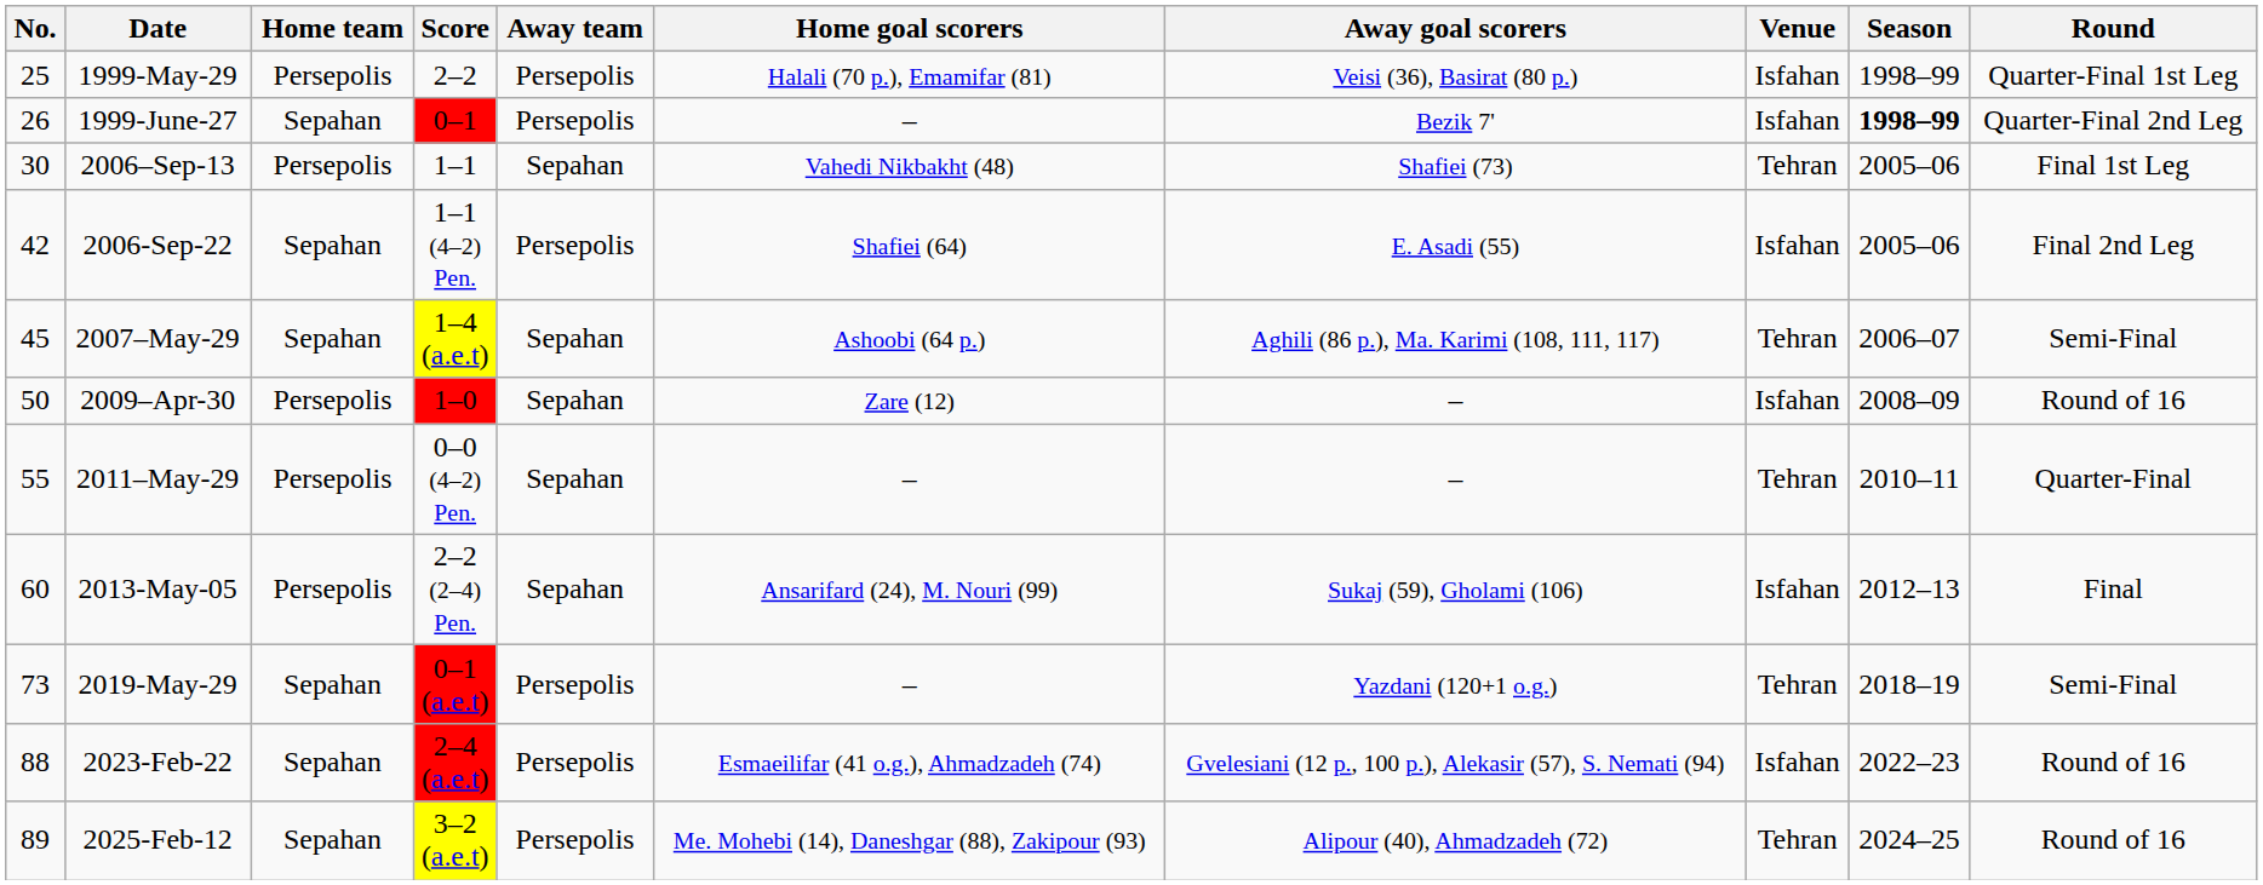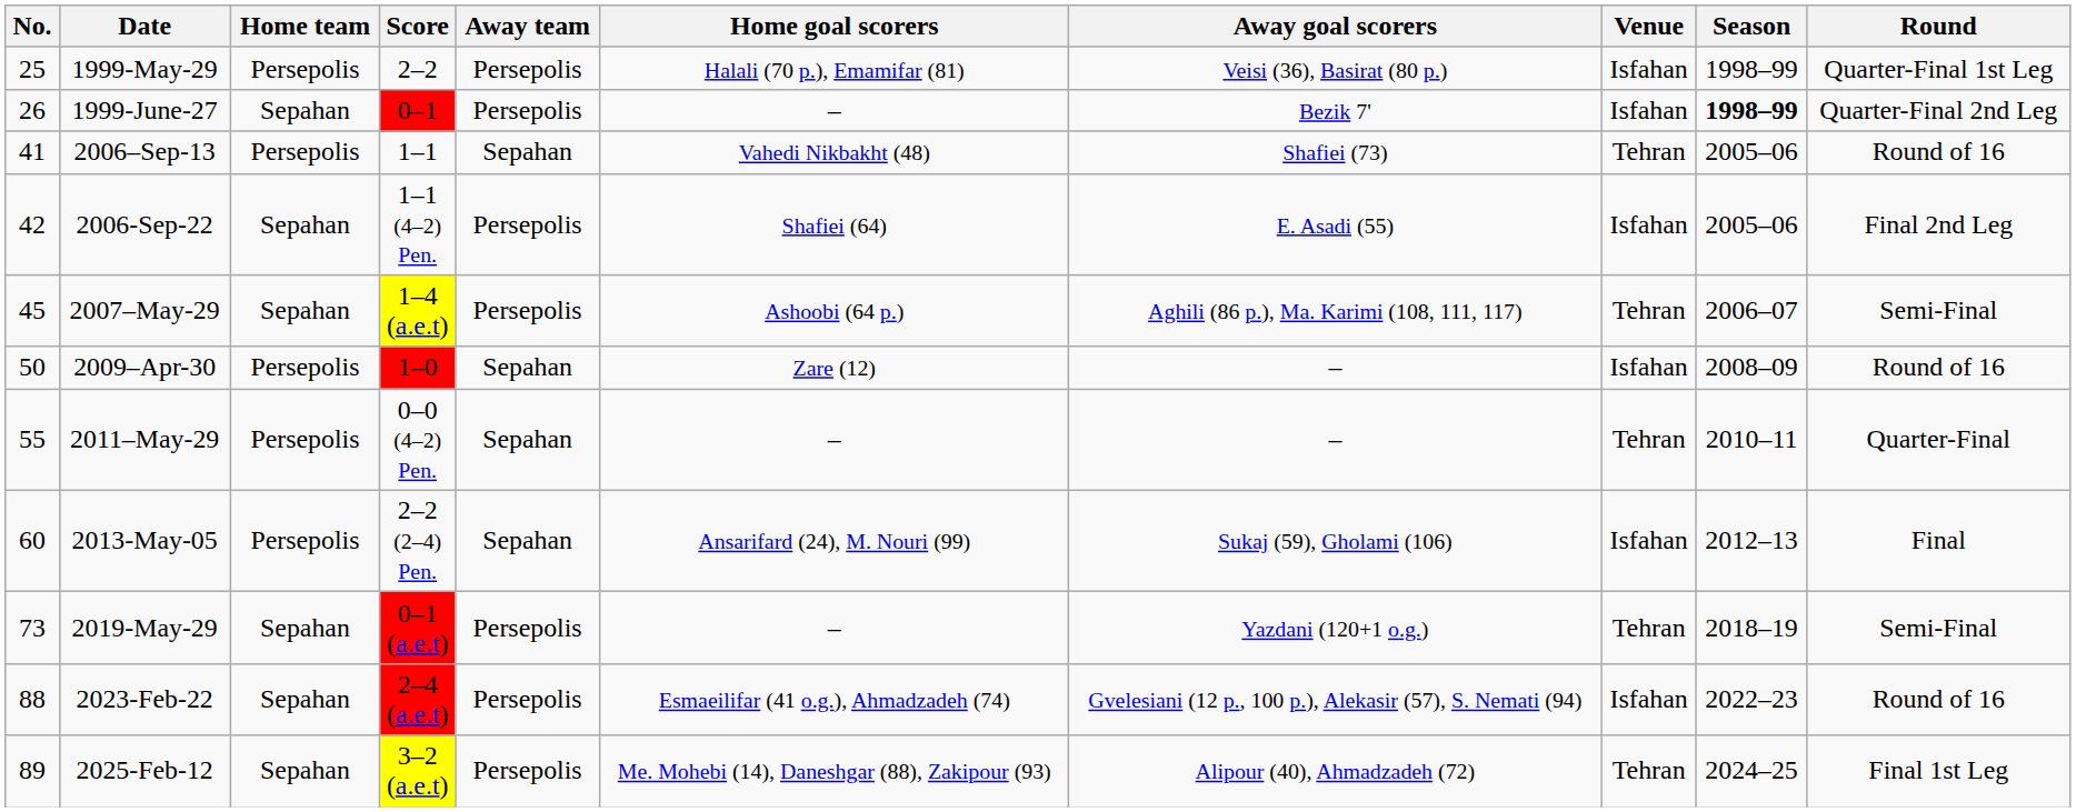2006–Sep-13 | No.: 30 -> 41
2006–Sep-13 | Round: Final 1st Leg -> Round of 16
2007–May-29 | Away team: Sepahan -> Persepolis
2025-Feb-12 | Round: Round of 16 -> Final 1st Leg
